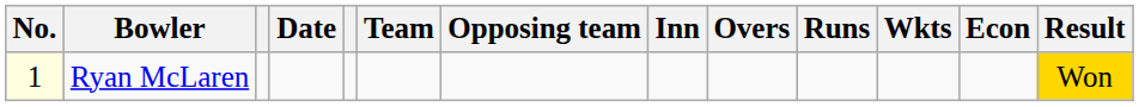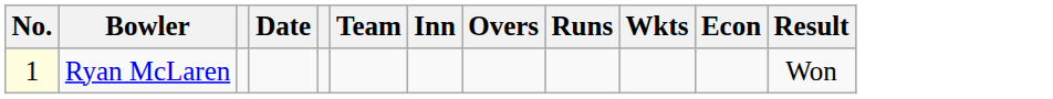- column: Opposing team
Ryan McLaren | Result: gold background -> no background
